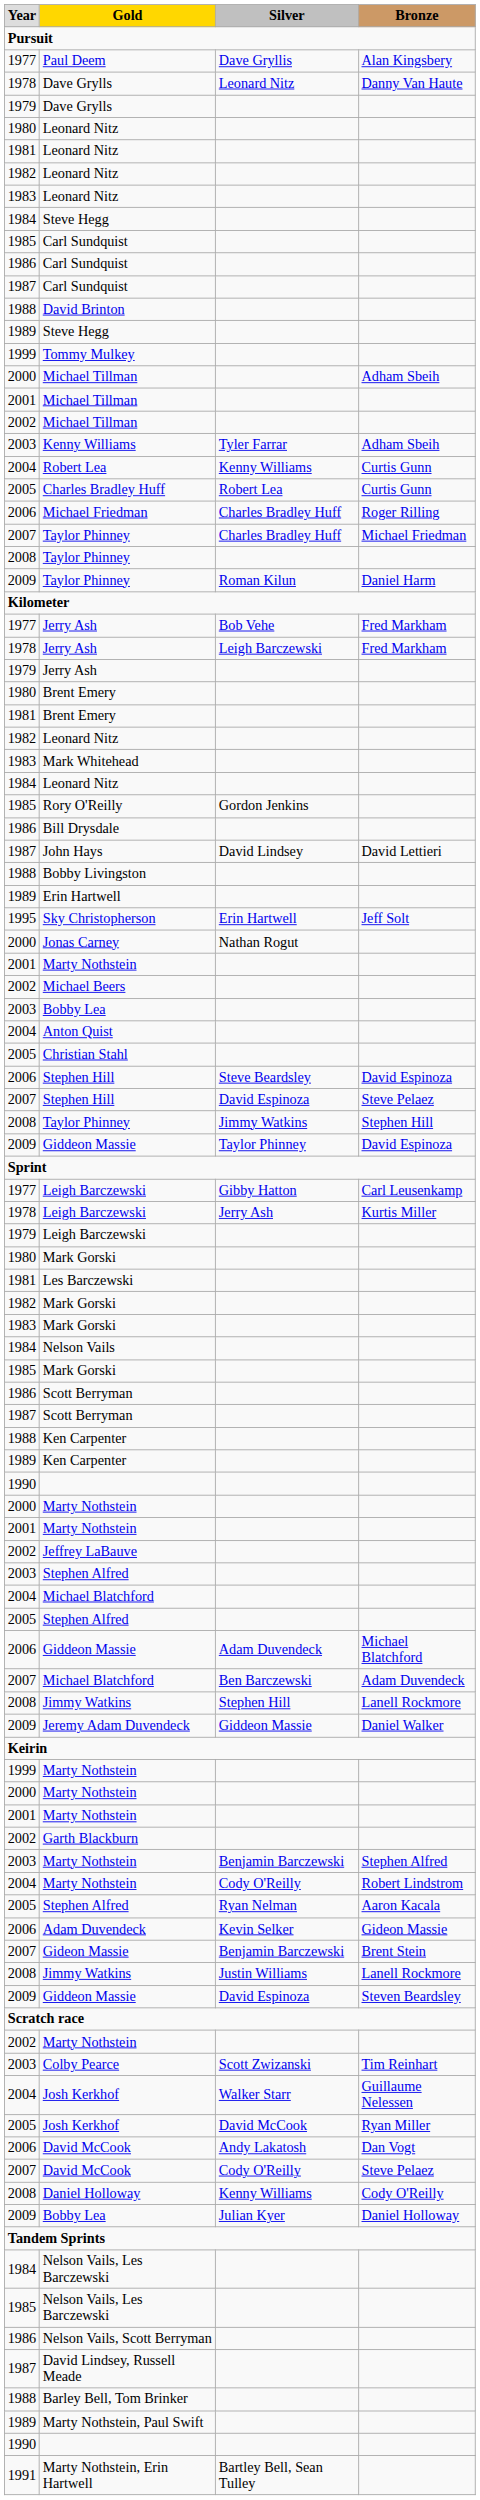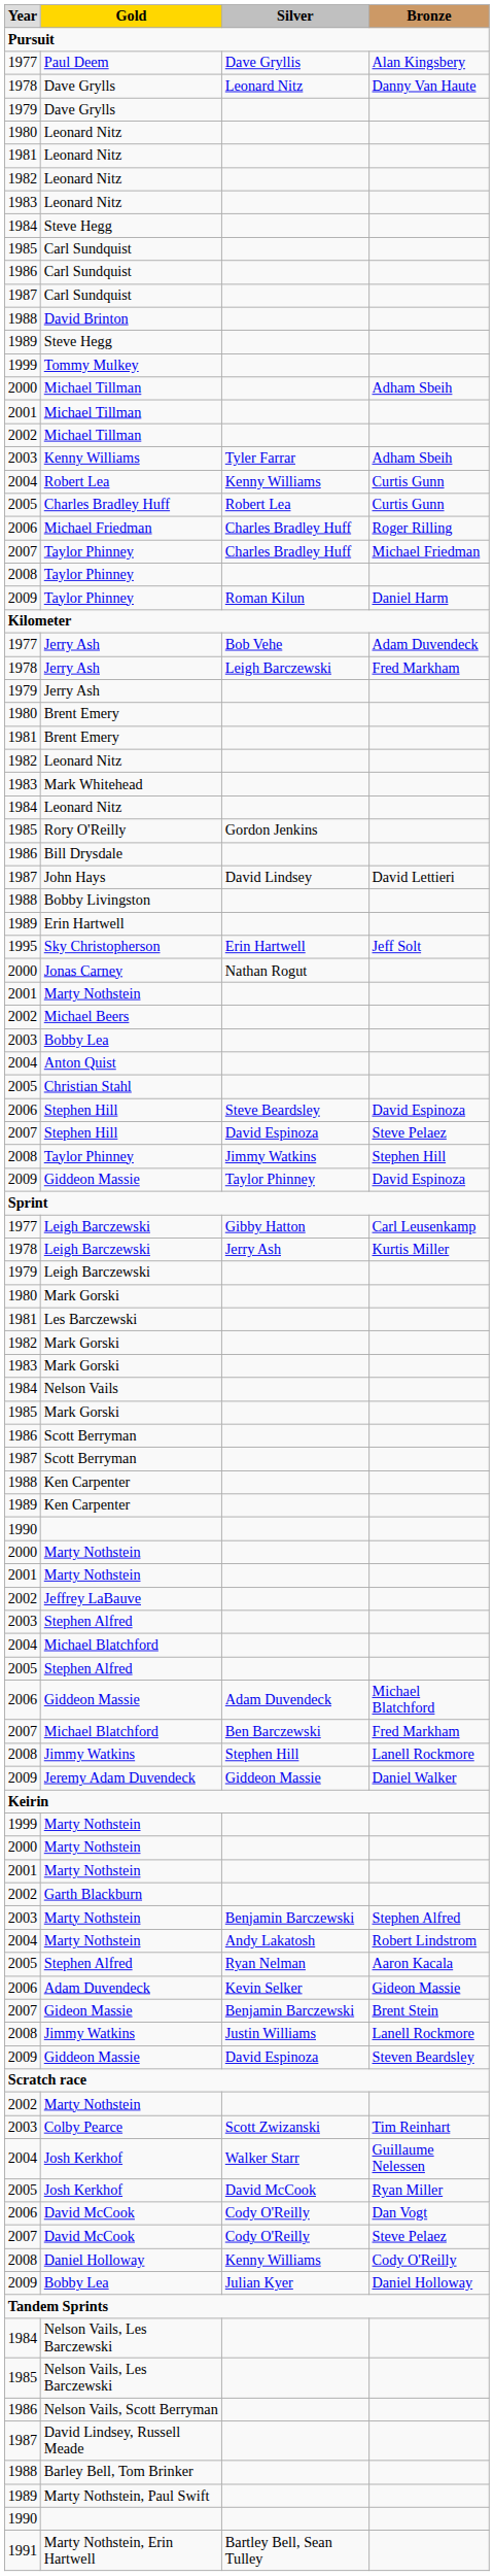1977 / Jerry Ash | Bronze: Fred Markham -> Adam Duvendeck
2007 / Michael Blatchford | Bronze: Adam Duvendeck -> Fred Markham
2004 / Marty Nothstein | Silver: Cody O'Reilly -> Andy Lakatosh
2006 / David McCook | Silver: Andy Lakatosh -> Cody O'Reilly
